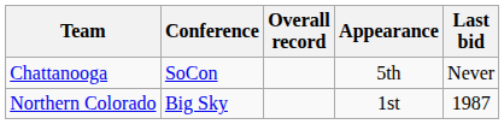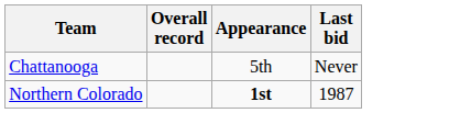- column: Conference | SoCon | Big Sky
Northern Colorado | Appearance: normal -> bold
